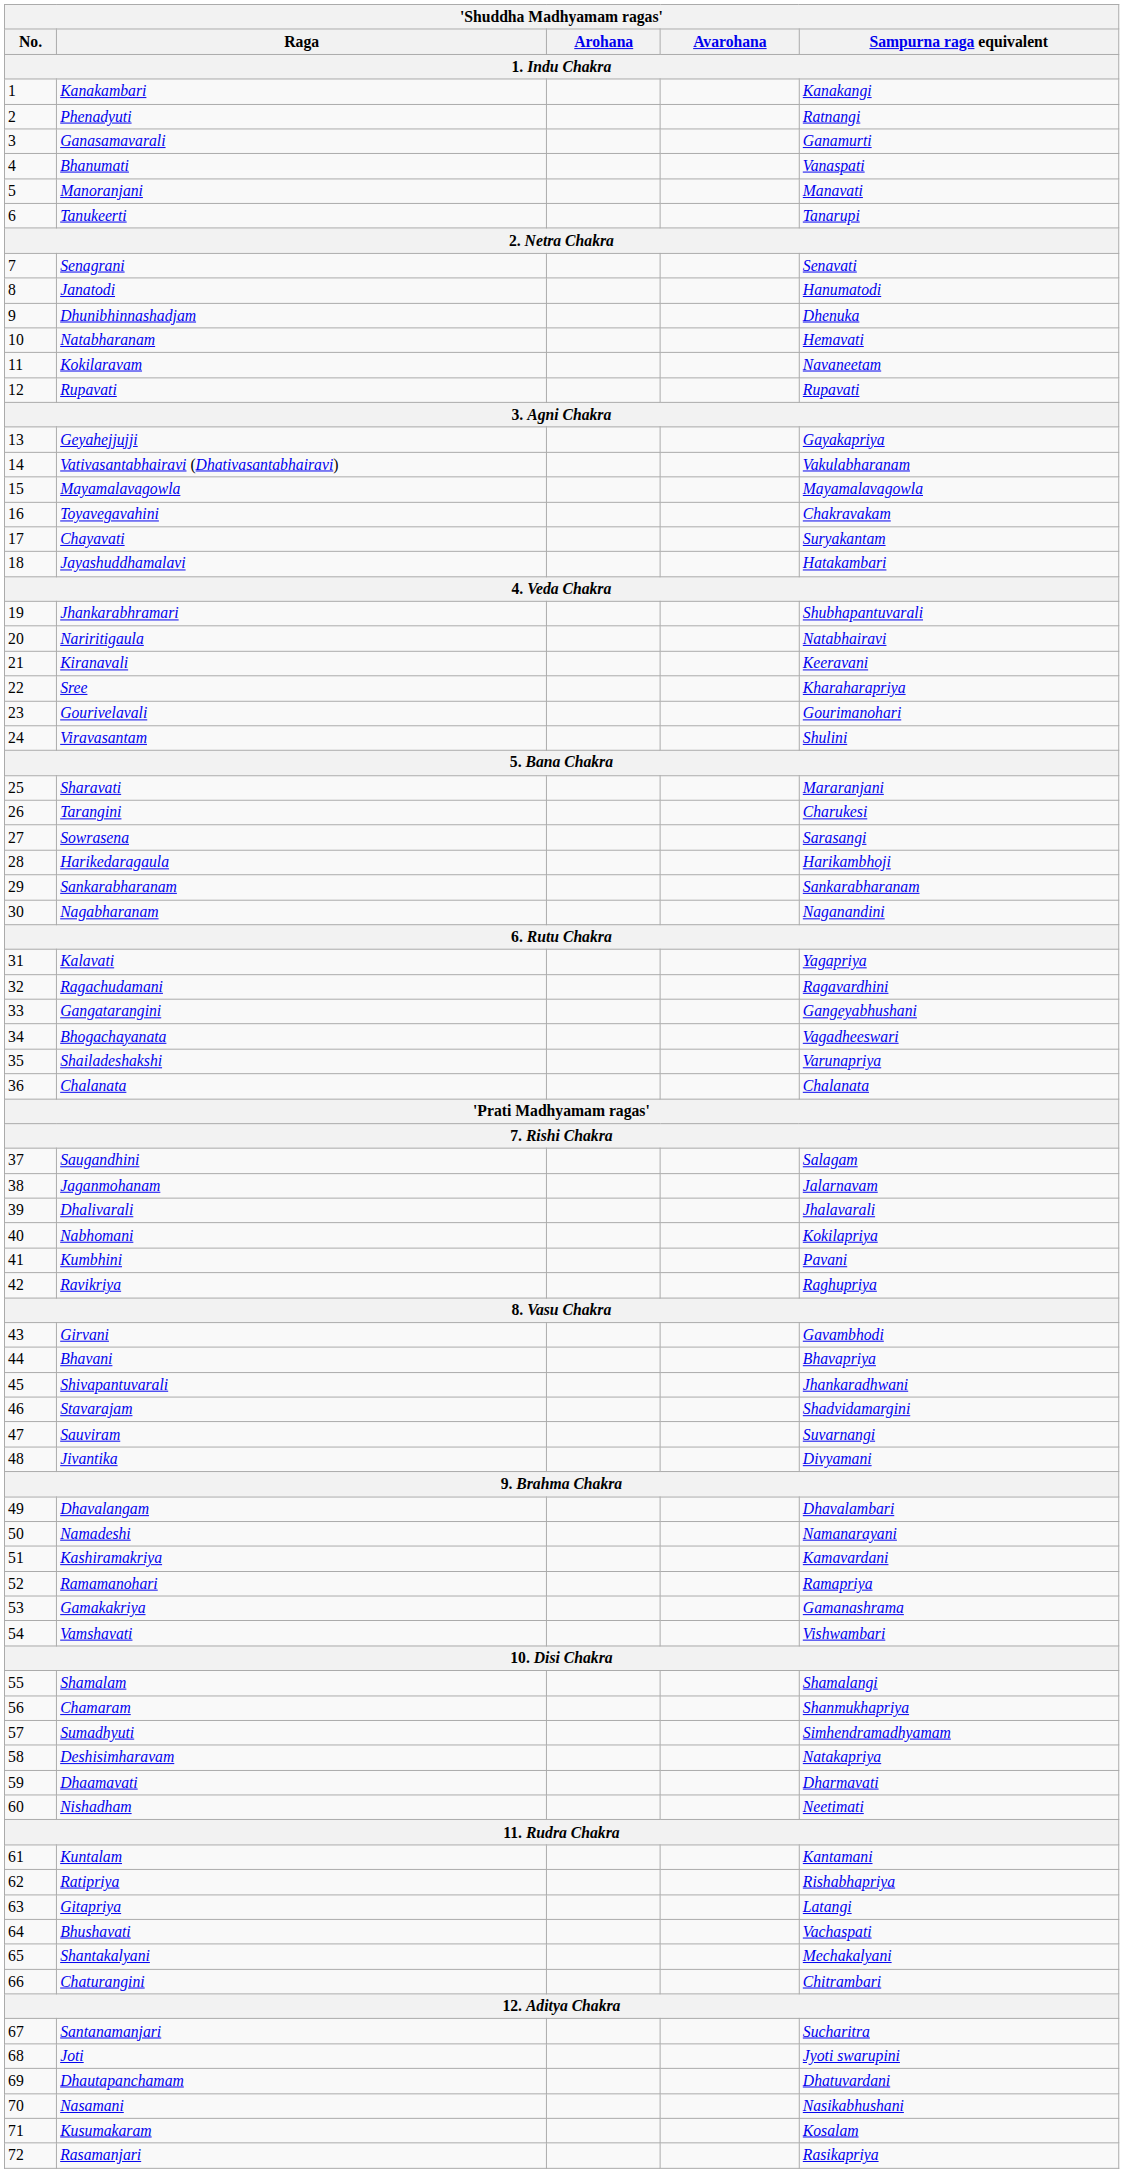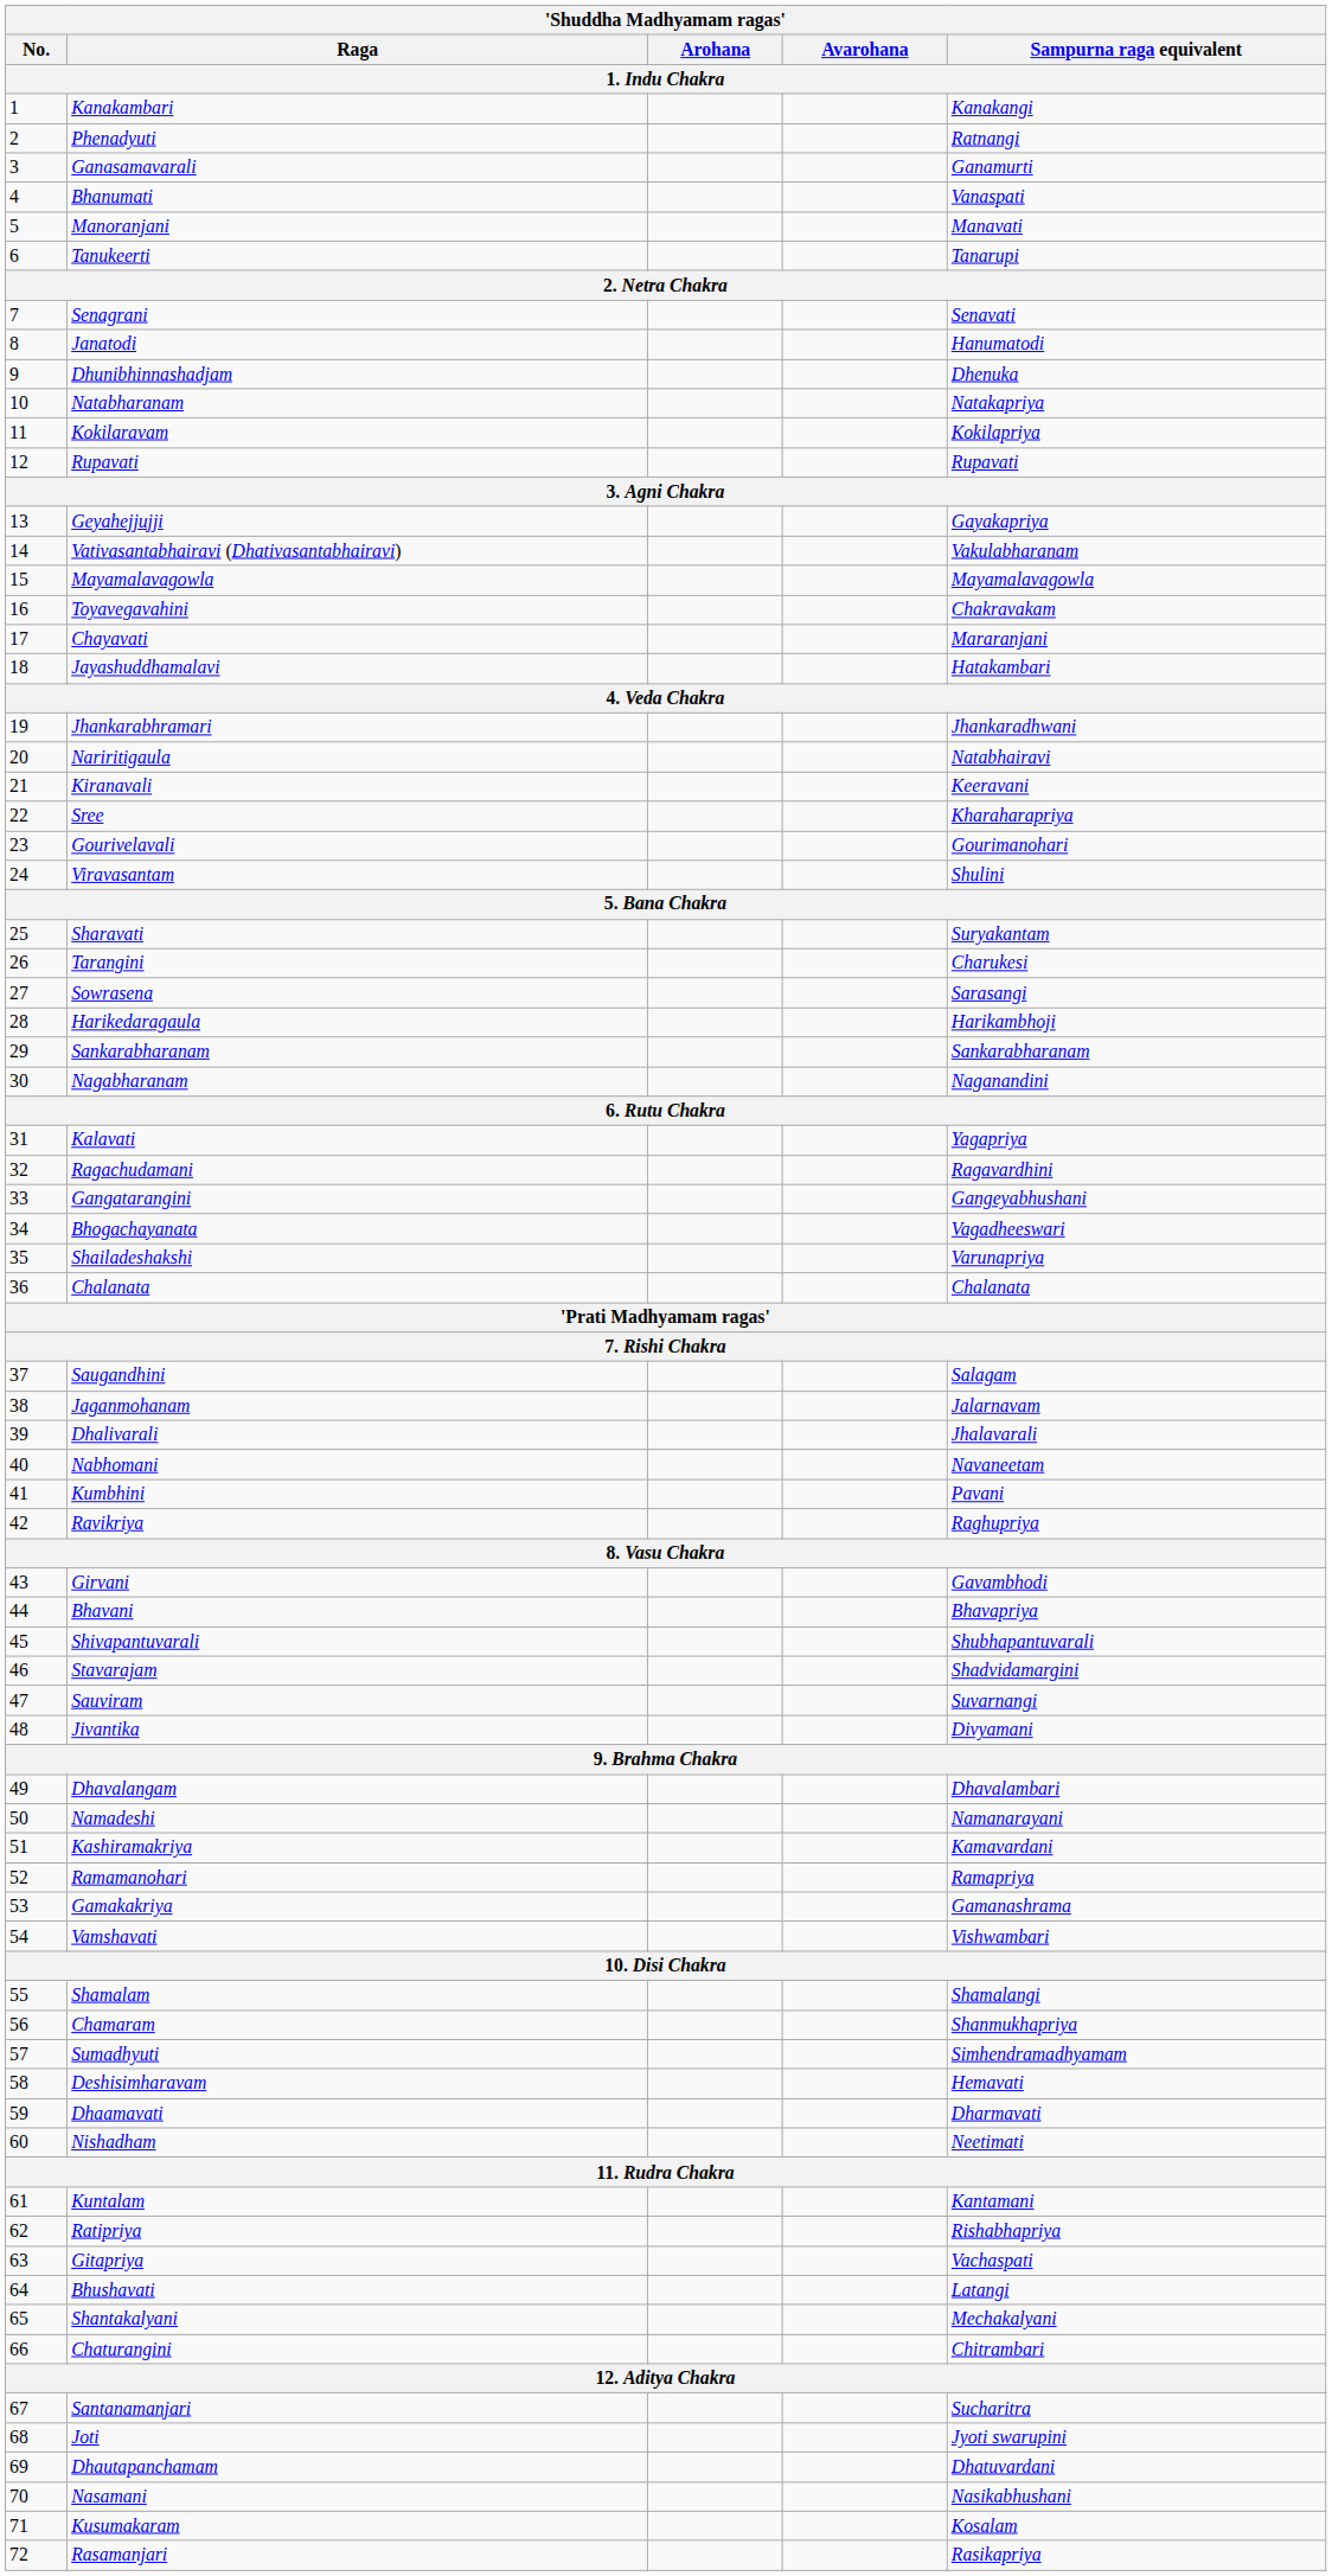Natabharanam | Sampurna raga equivalent: Hemavati -> Natakapriya
Kokilaravam | Sampurna raga equivalent: Navaneetam -> Kokilapriya
Chayavati | Sampurna raga equivalent: Suryakantam -> Mararanjani
Jhankarabhramari | Sampurna raga equivalent: Shubhapantuvarali -> Jhankaradhwani
Sharavati | Sampurna raga equivalent: Mararanjani -> Suryakantam
Nabhomani | Sampurna raga equivalent: Kokilapriya -> Navaneetam
Shivapantuvarali | Sampurna raga equivalent: Jhankaradhwani -> Shubhapantuvarali
Deshisimharavam | Sampurna raga equivalent: Natakapriya -> Hemavati
Gitapriya | Sampurna raga equivalent: Latangi -> Vachaspati
Bhushavati | Sampurna raga equivalent: Vachaspati -> Latangi
